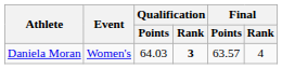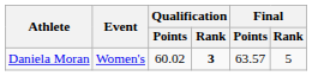Daniela Moran | Qualification / Points: 64.03 -> 60.02
Daniela Moran | Final / Rank: 4 -> 5
